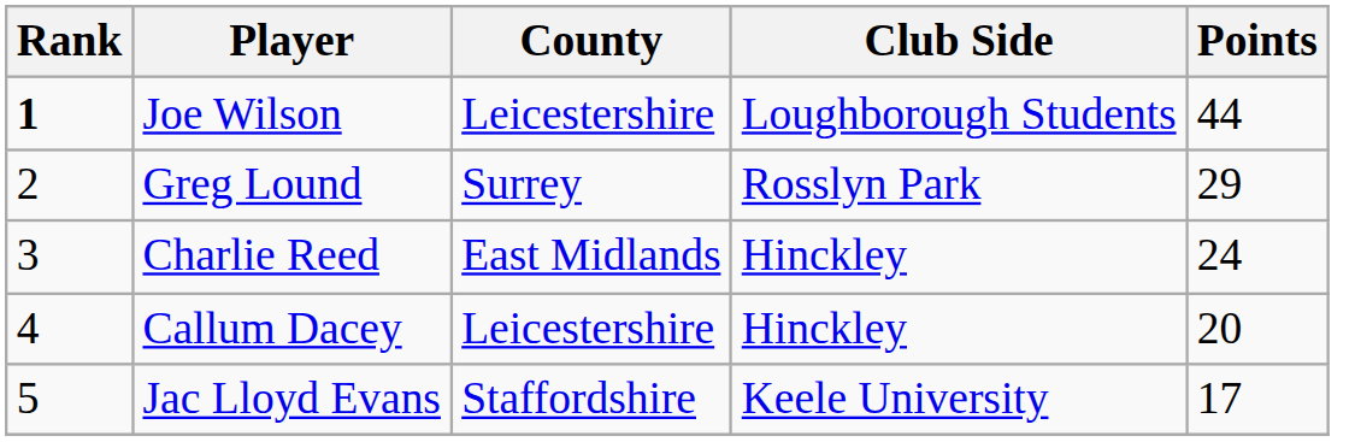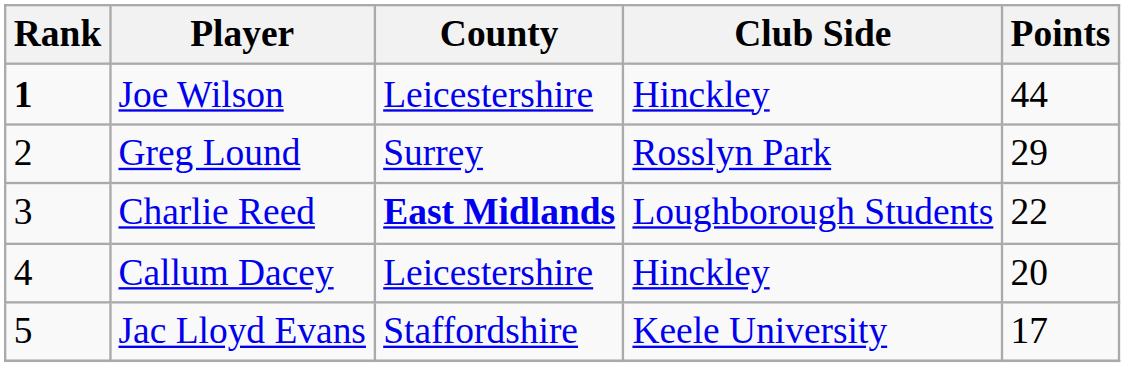Joe Wilson | Club Side: Loughborough Students -> Hinckley
Charlie Reed | County: normal -> bold
Charlie Reed | Club Side: Hinckley -> Loughborough Students
Charlie Reed | Points: 24 -> 22
